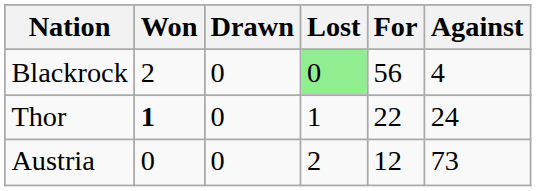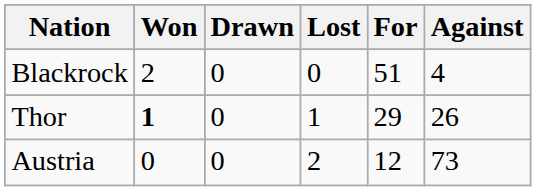Blackrock | Lost: lightgreen background -> no background
Blackrock | For: 56 -> 51
Thor | For: 22 -> 29
Thor | Against: 24 -> 26
